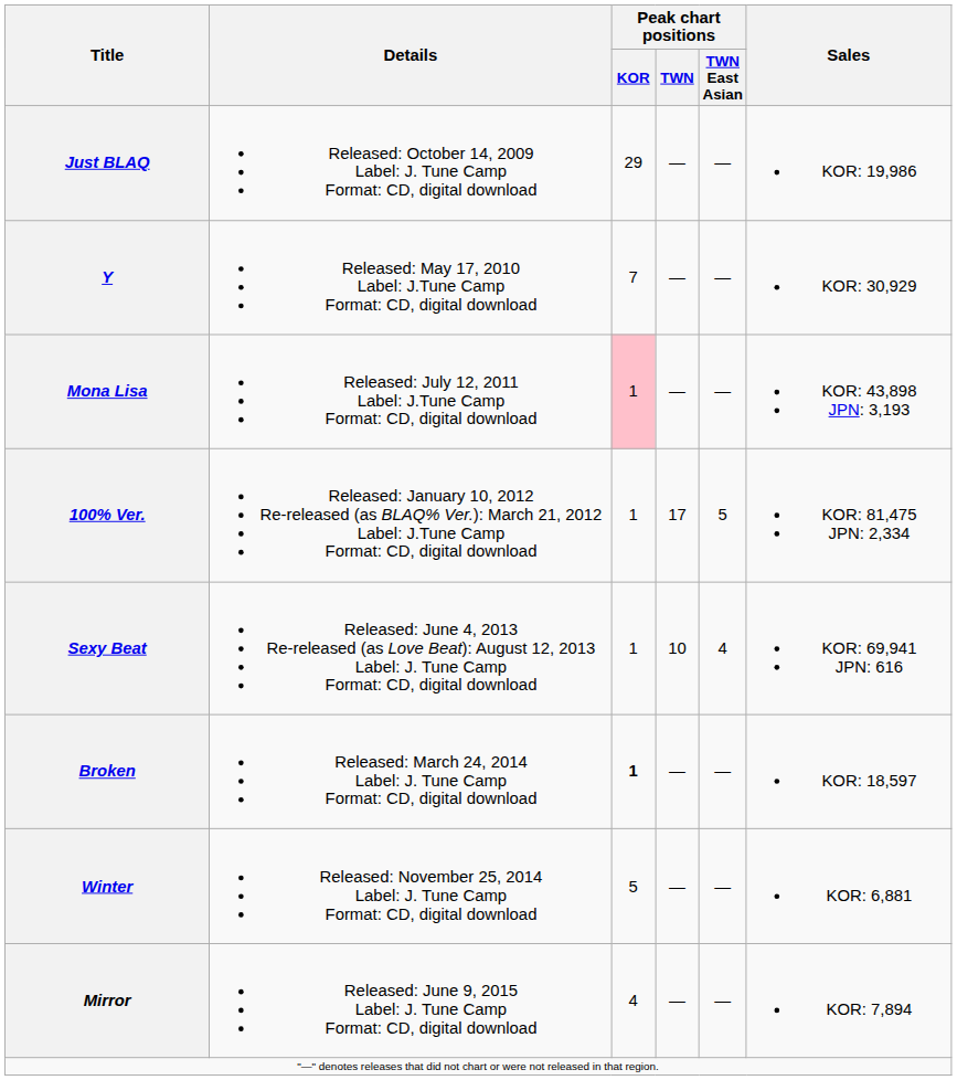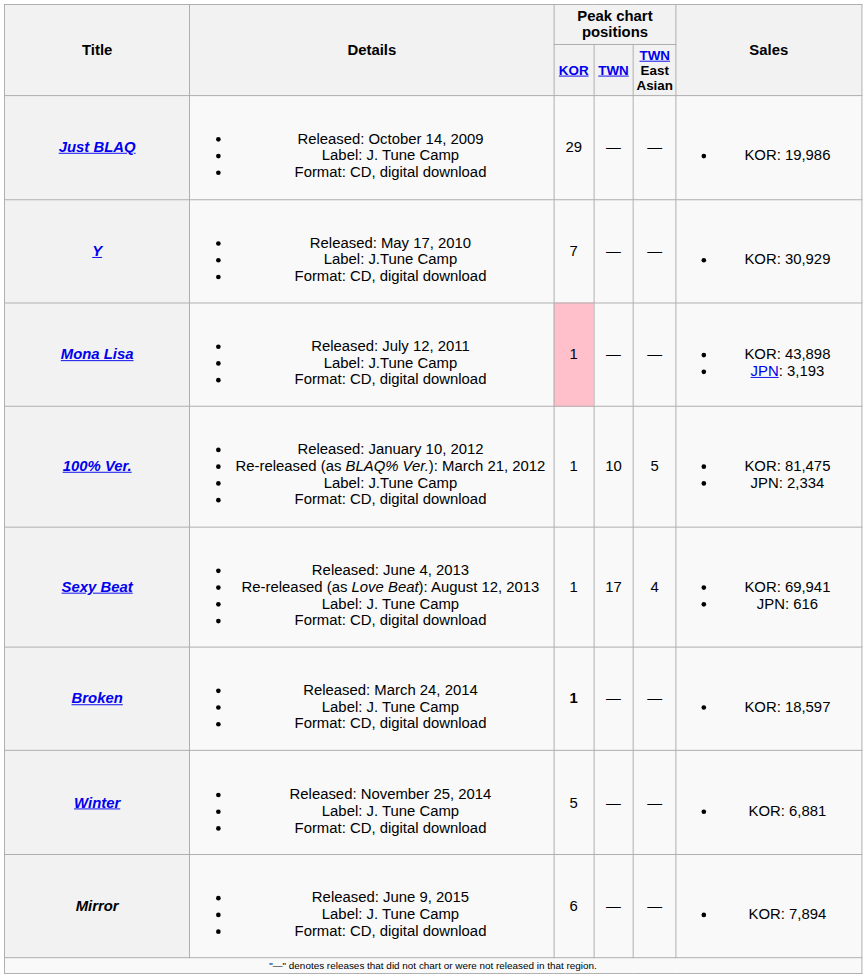100% Ver. | Peak chart positions / TWN: 17 -> 10
Sexy Beat | Peak chart positions / TWN: 10 -> 17
Mirror | Peak chart positions / KOR: 4 -> 6
